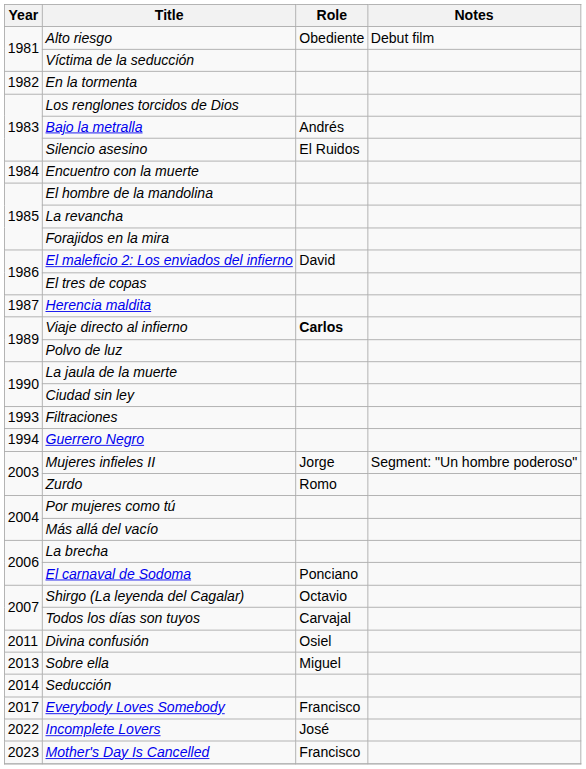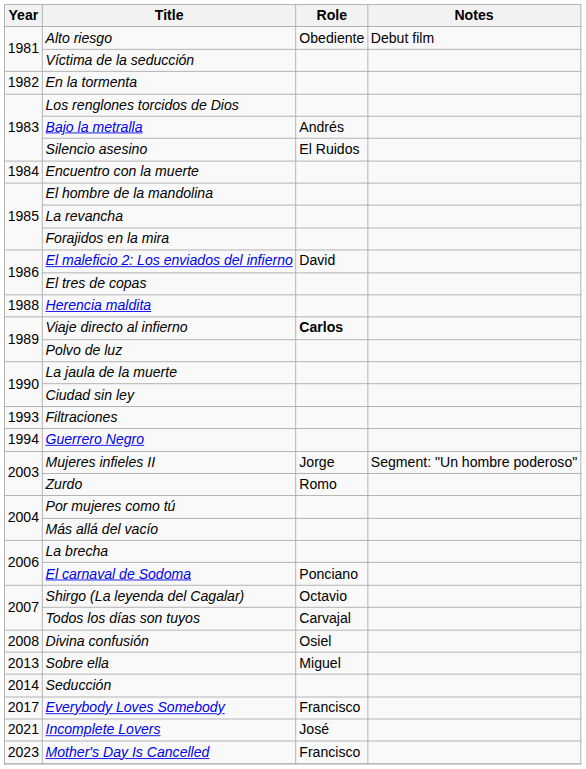Herencia maldita | Year: 1987 -> 1988
Divina confusión | Year: 2011 -> 2008
Incomplete Lovers | Year: 2022 -> 2021
